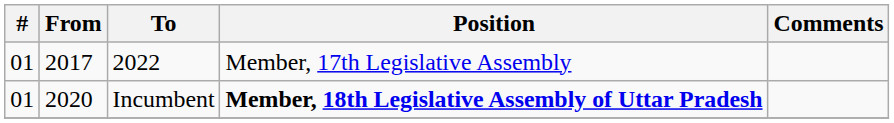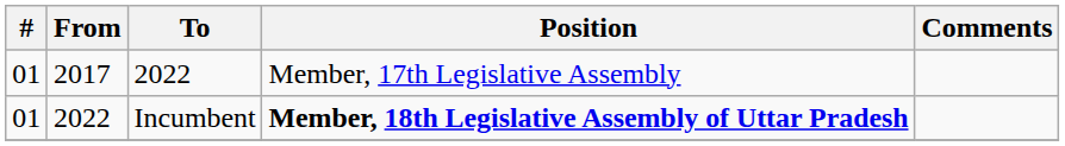Incumbent | From: 2020 -> 2022
